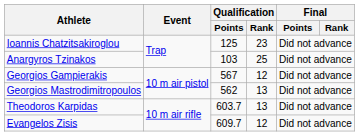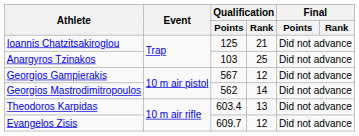Ioannis Chatzitsakiroglou | Qualification / Rank: 23 -> 21
Georgios Mastrodimitropoulos | Qualification / Rank: 13 -> 14
Theodoros Karpidas | Qualification / Points: 603.7 -> 603.4
